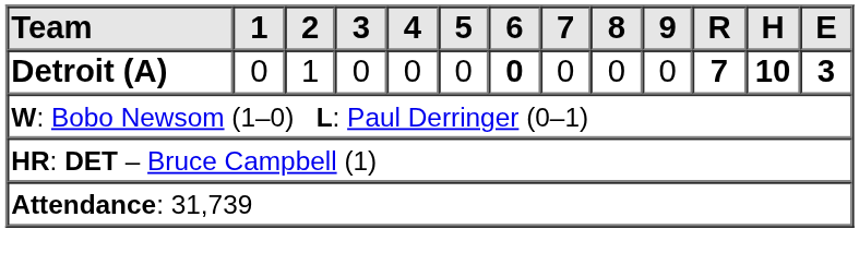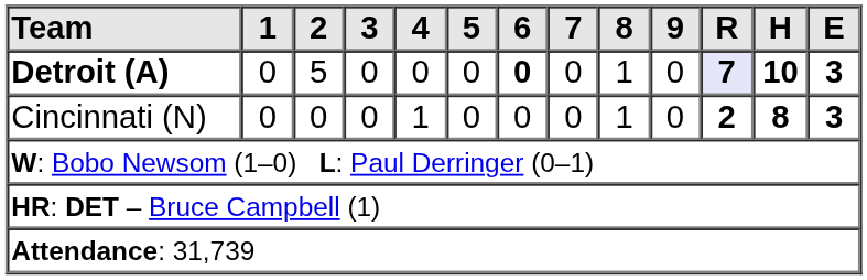Detroit (A) | 2: 1 -> 5
Detroit (A) | 8: 0 -> 1
Detroit (A) | R: no background -> lavender background
+ row: Cincinnati (N) | 0 | 0 | 0 | 1 | 0 | 0 | 0 | 1 | 0 | 2 | 8 | 3
